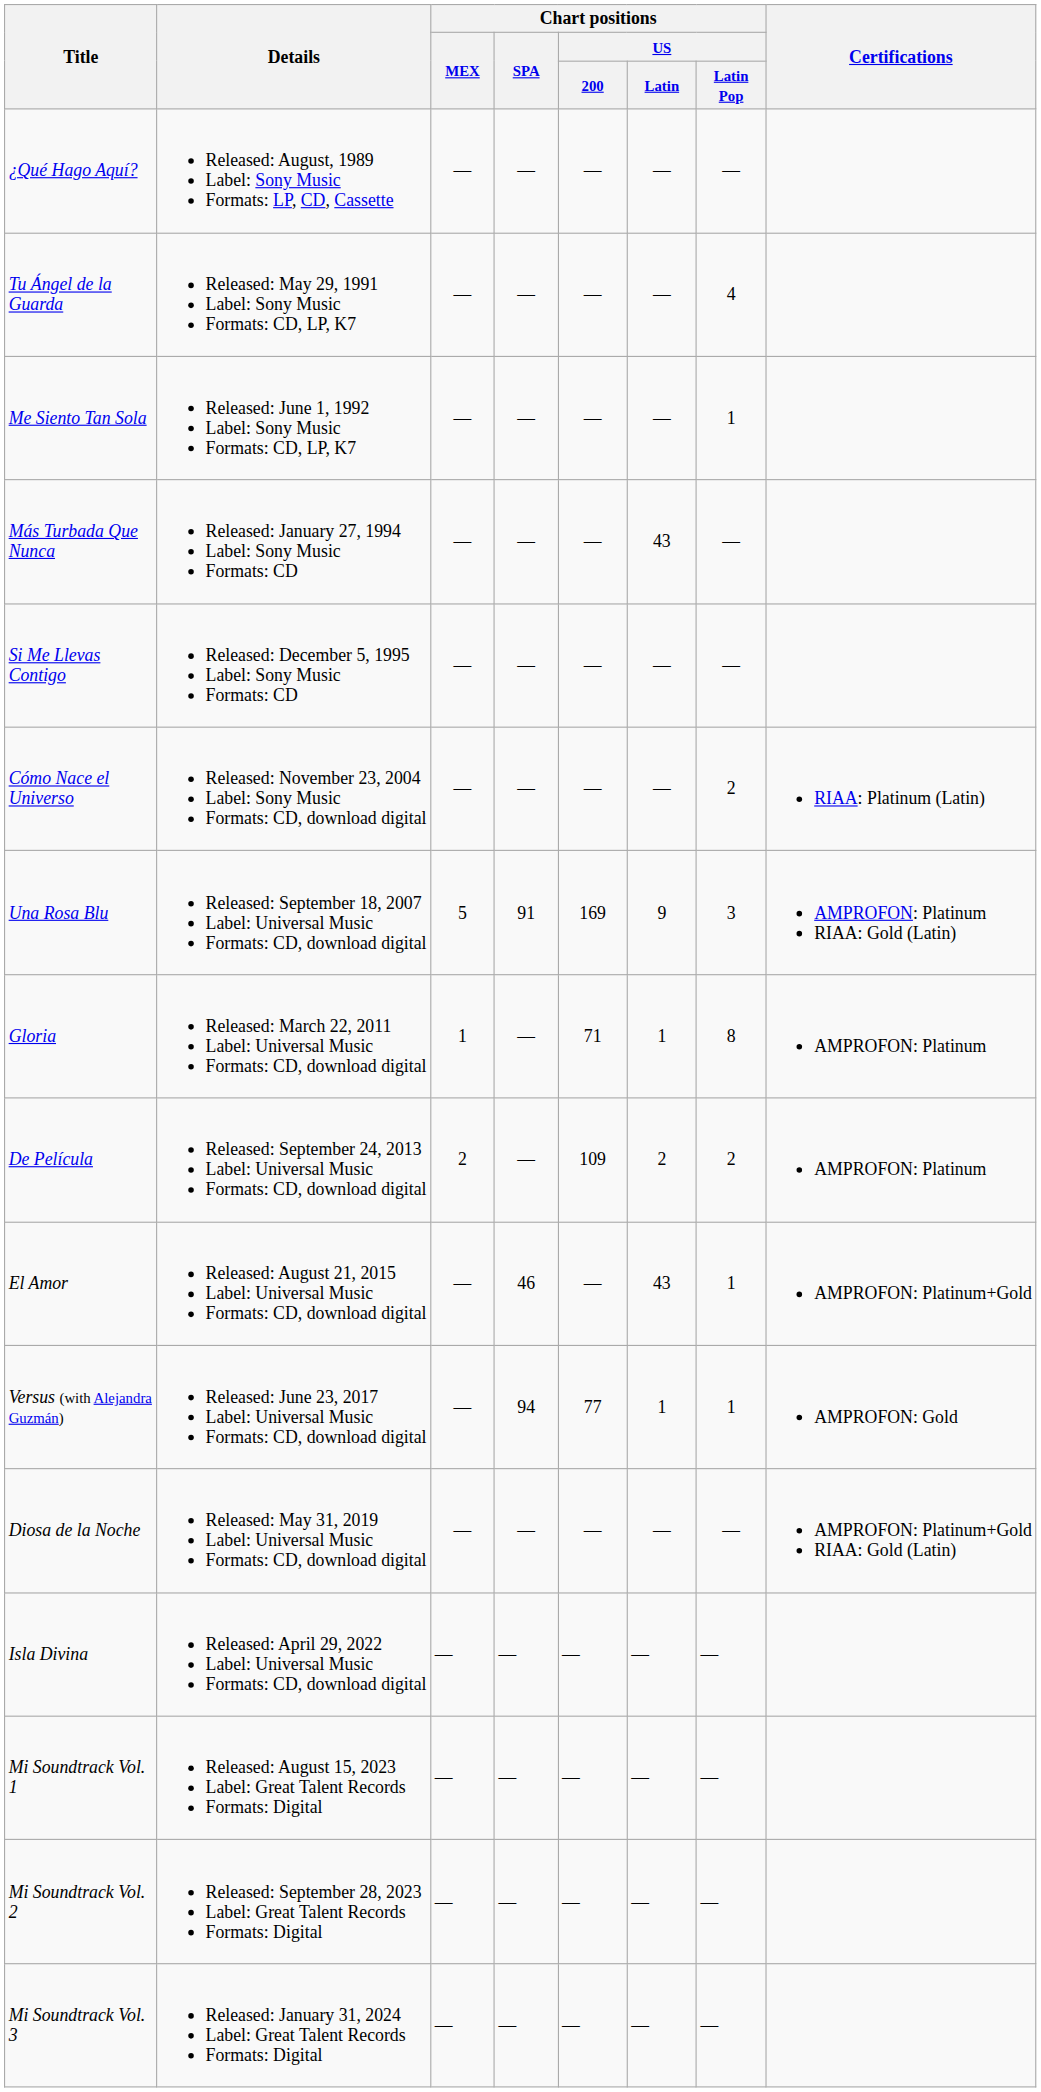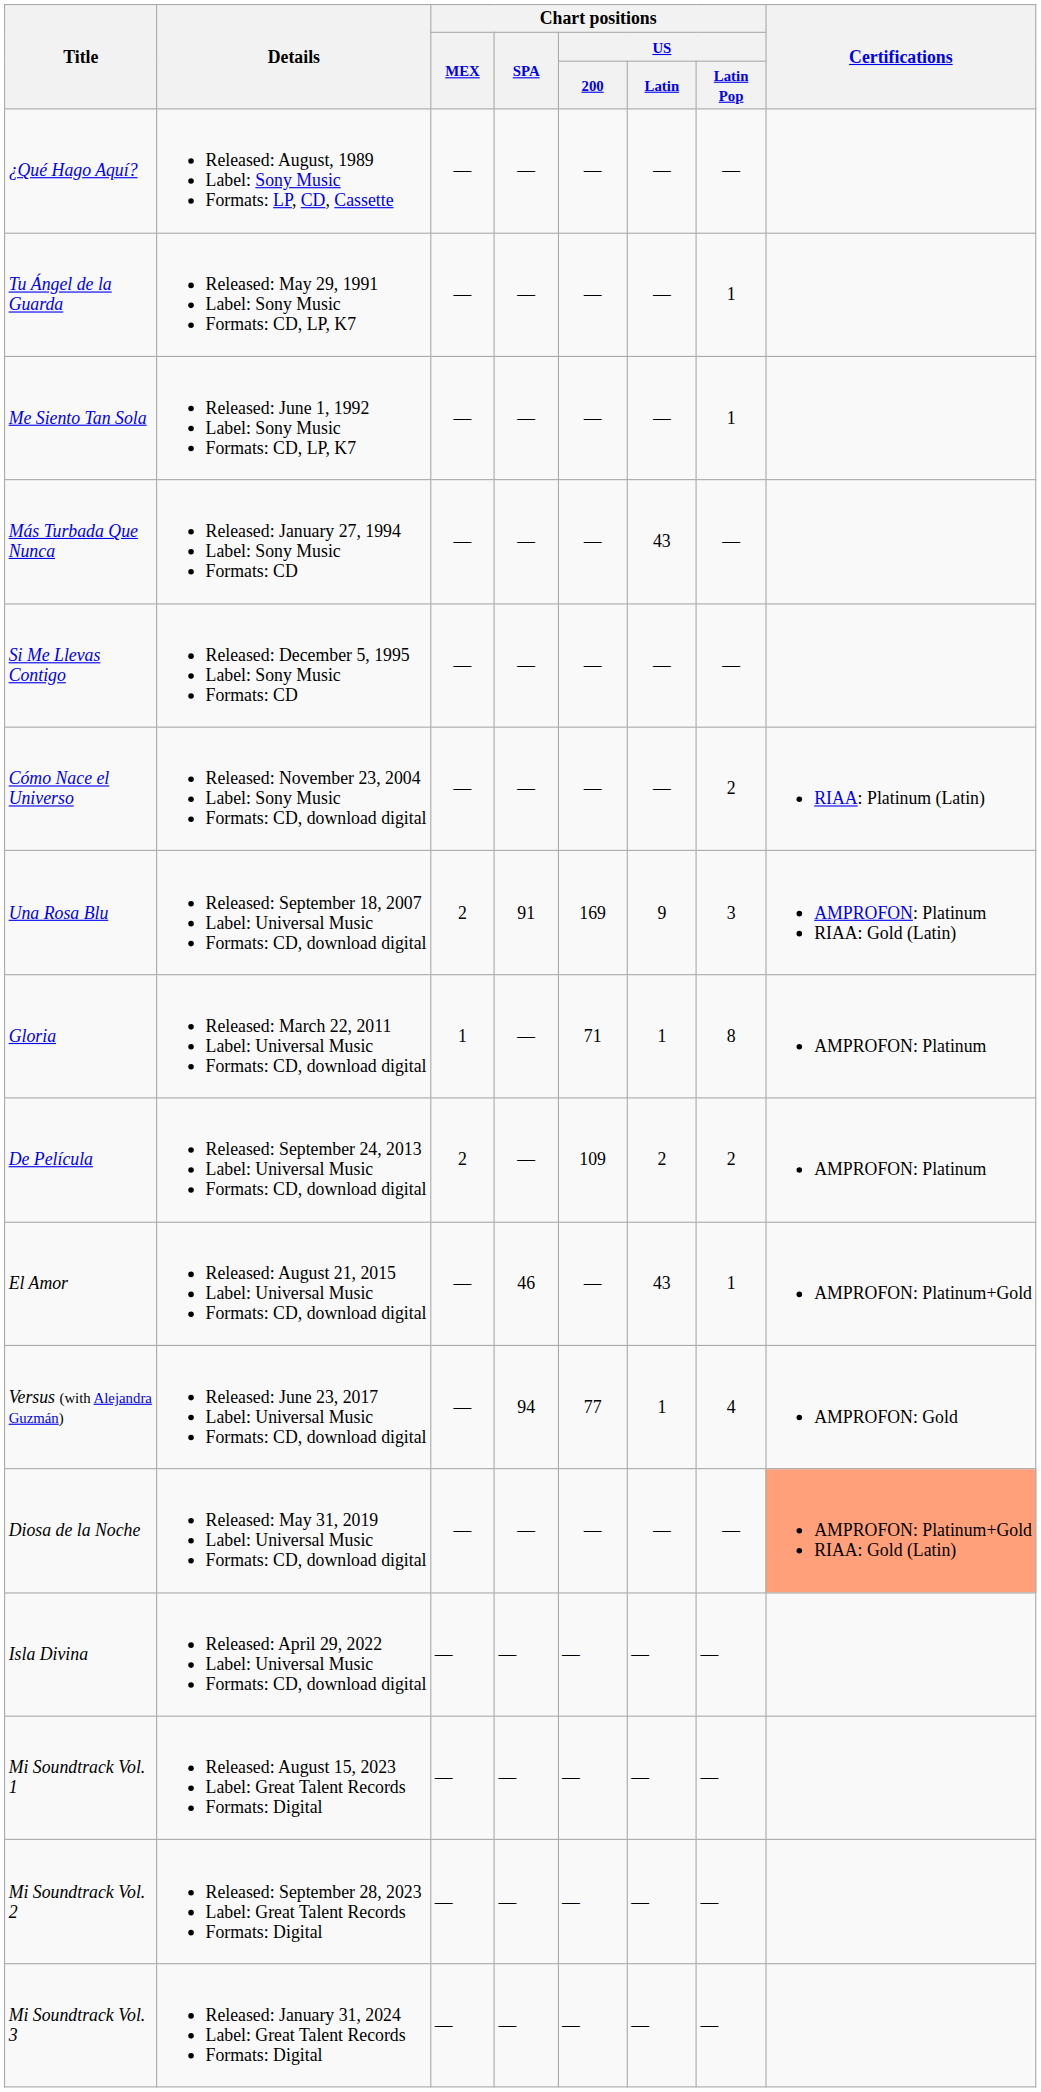Tu Ángel de la Guarda | Chart positions / US / Latin Pop: 4 -> 1
Una Rosa Blu | Chart positions / MEX: 5 -> 2
Versus (with Alejandra Guzmán) | Chart positions / US / Latin Pop: 1 -> 4
Diosa de la Noche | Certifications: no background -> lightsalmon background
